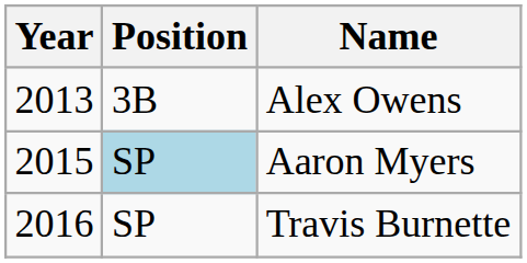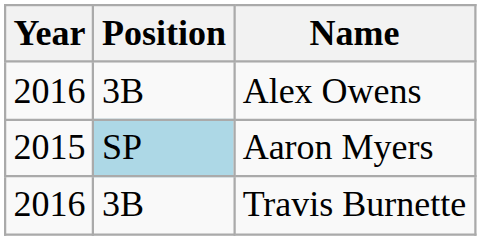Alex Owens | Year: 2013 -> 2016
Travis Burnette | Position: SP -> 3B
